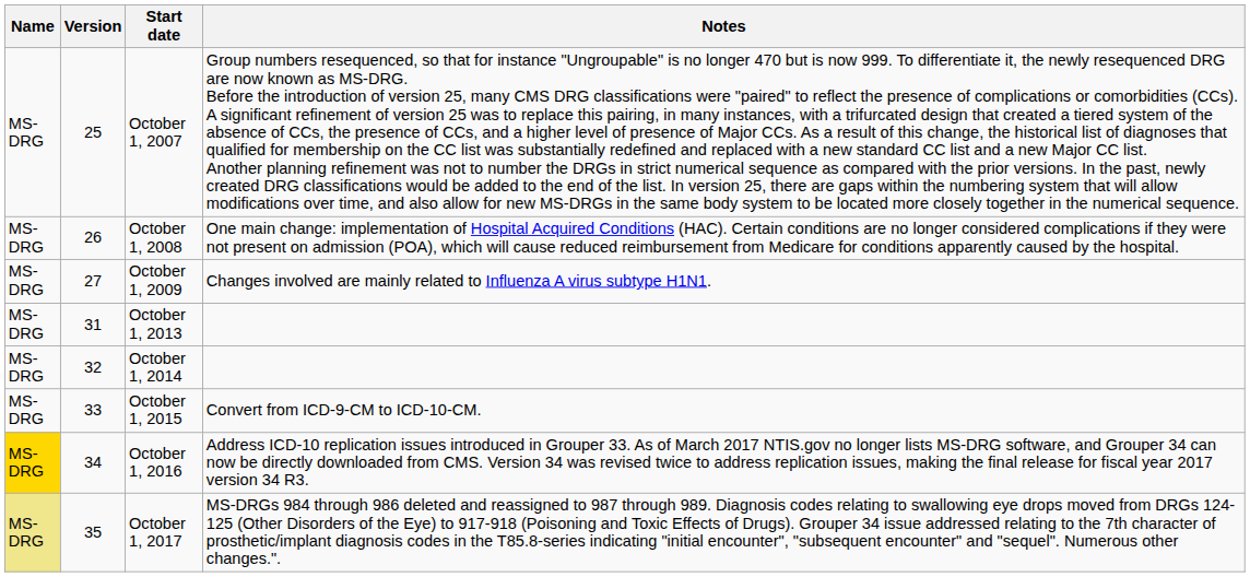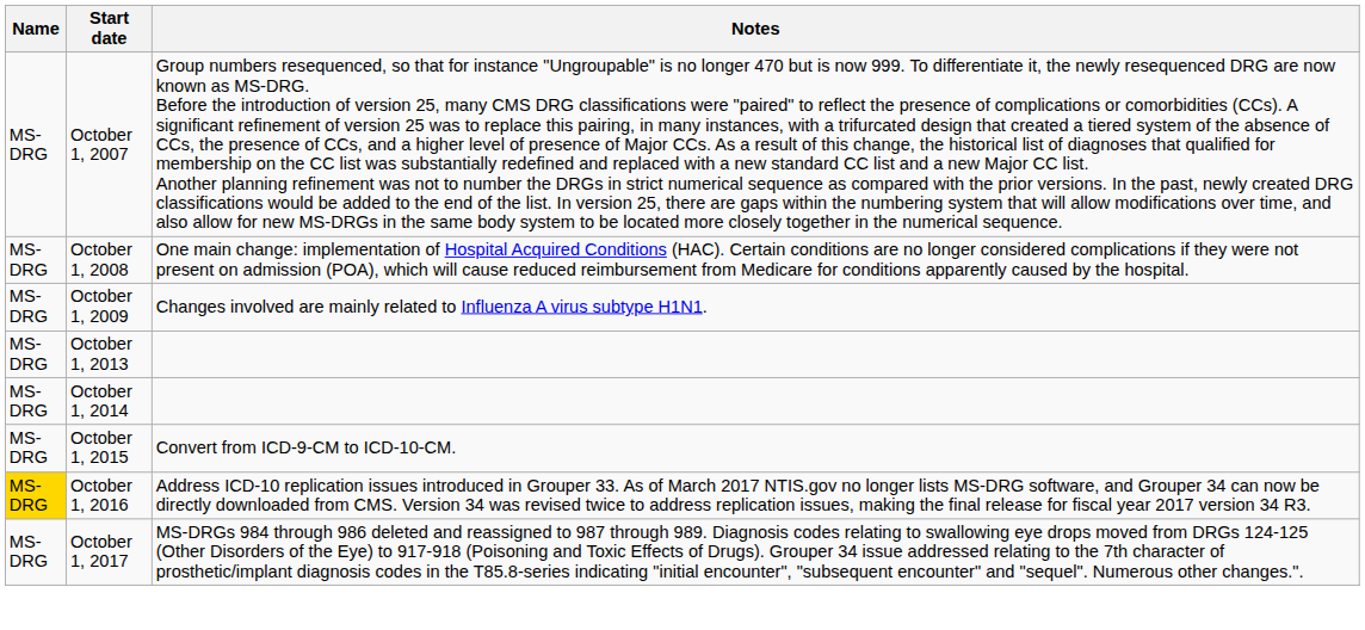- column: Version | 25 | 26 | 27 | 31 | 32 | 33 | 34 | 35
October 1, 2017 | Name: khaki background -> no background
